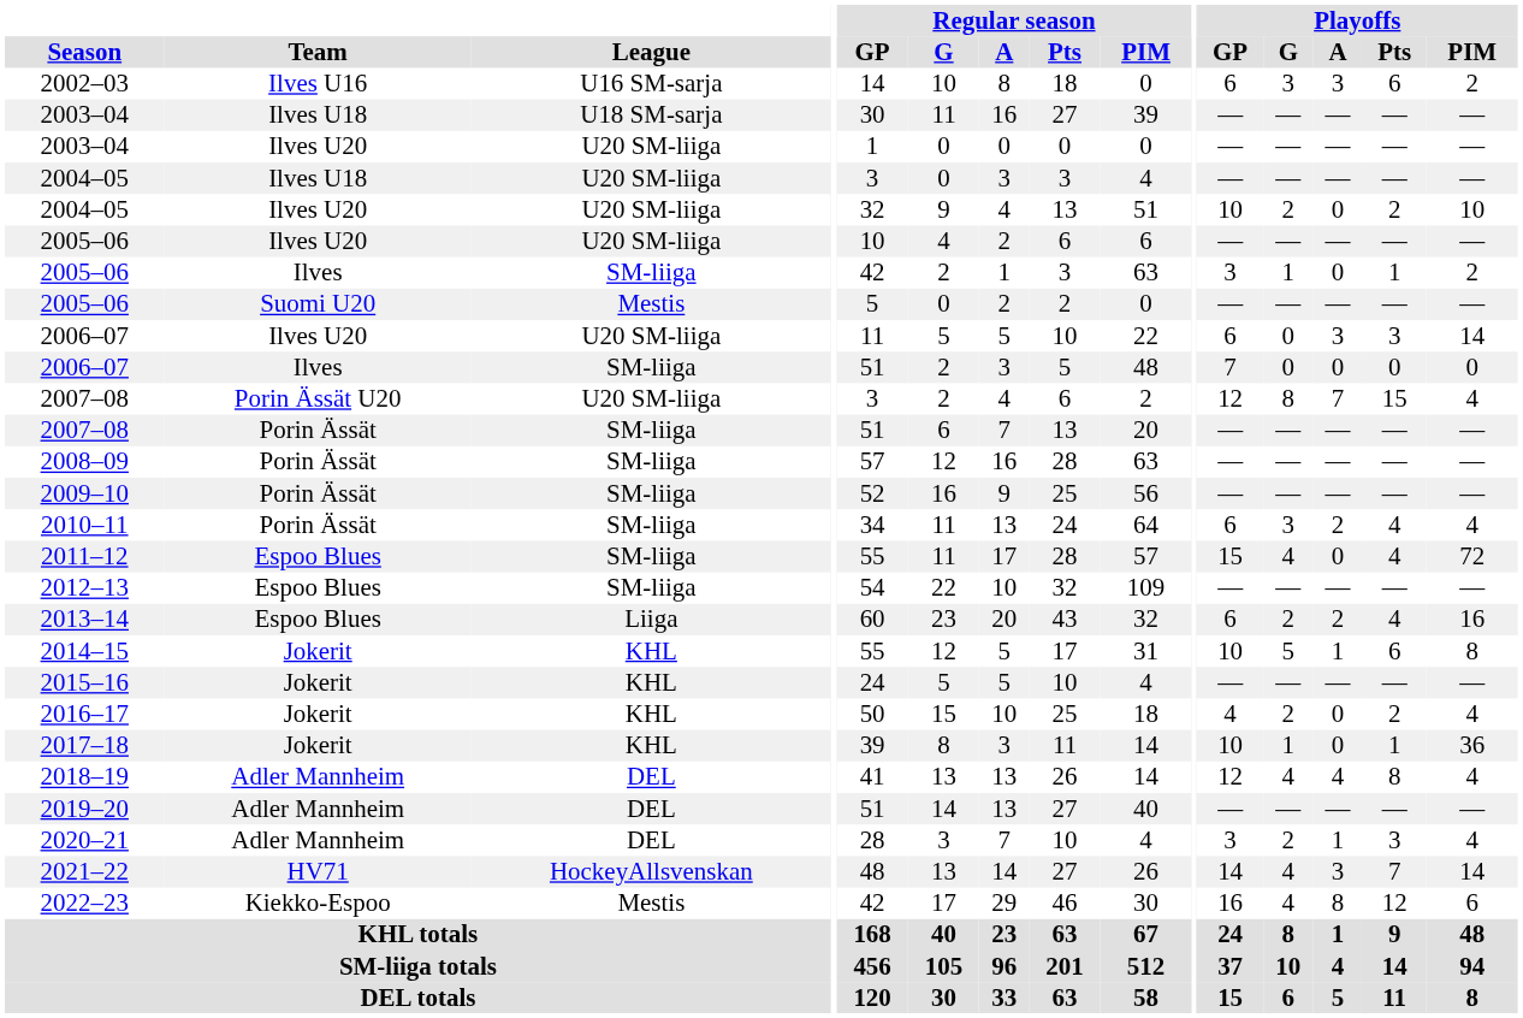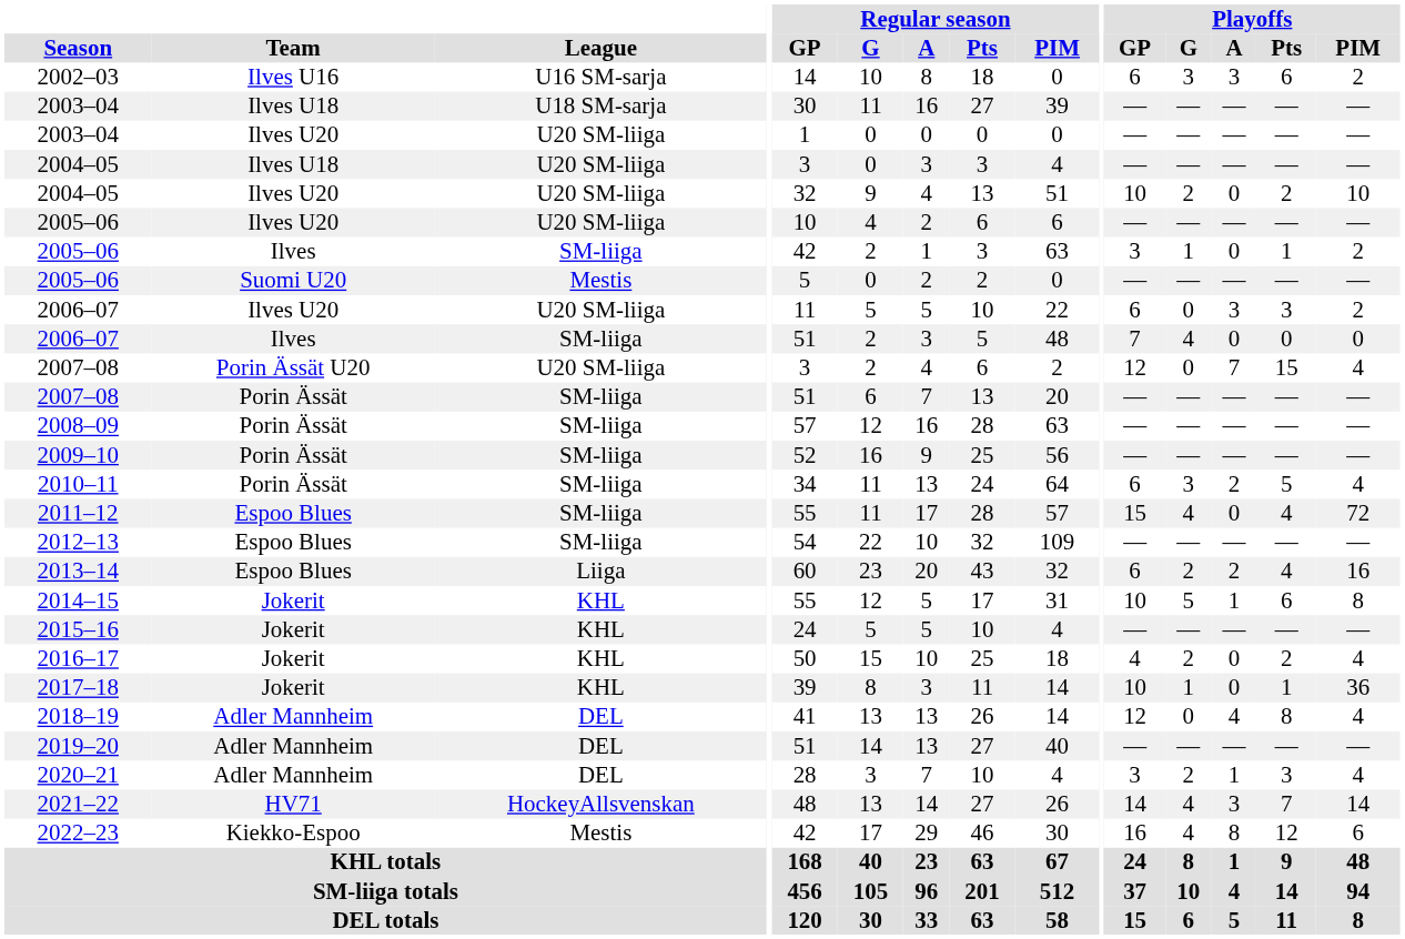2006–07 / Ilves U20 | Playoffs / PIM: 14 -> 2
2006–07 / Ilves | Playoffs / G: 0 -> 4
2007–08 / Porin Ässät U20 | Playoffs / G: 8 -> 0
2010–11 | Playoffs / Pts: 4 -> 5
2018–19 | Playoffs / G: 4 -> 0
